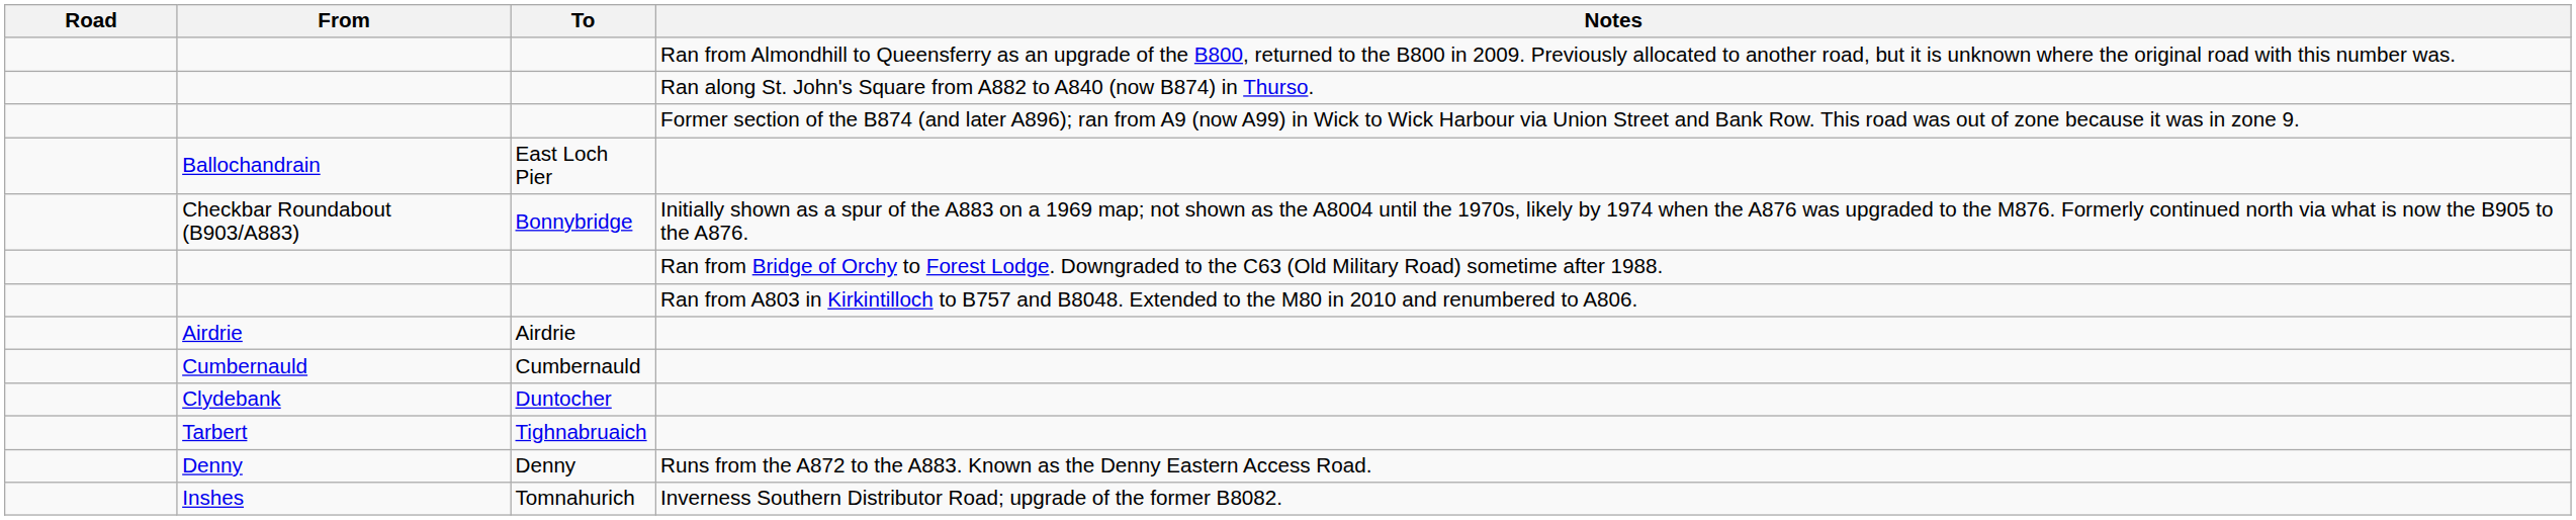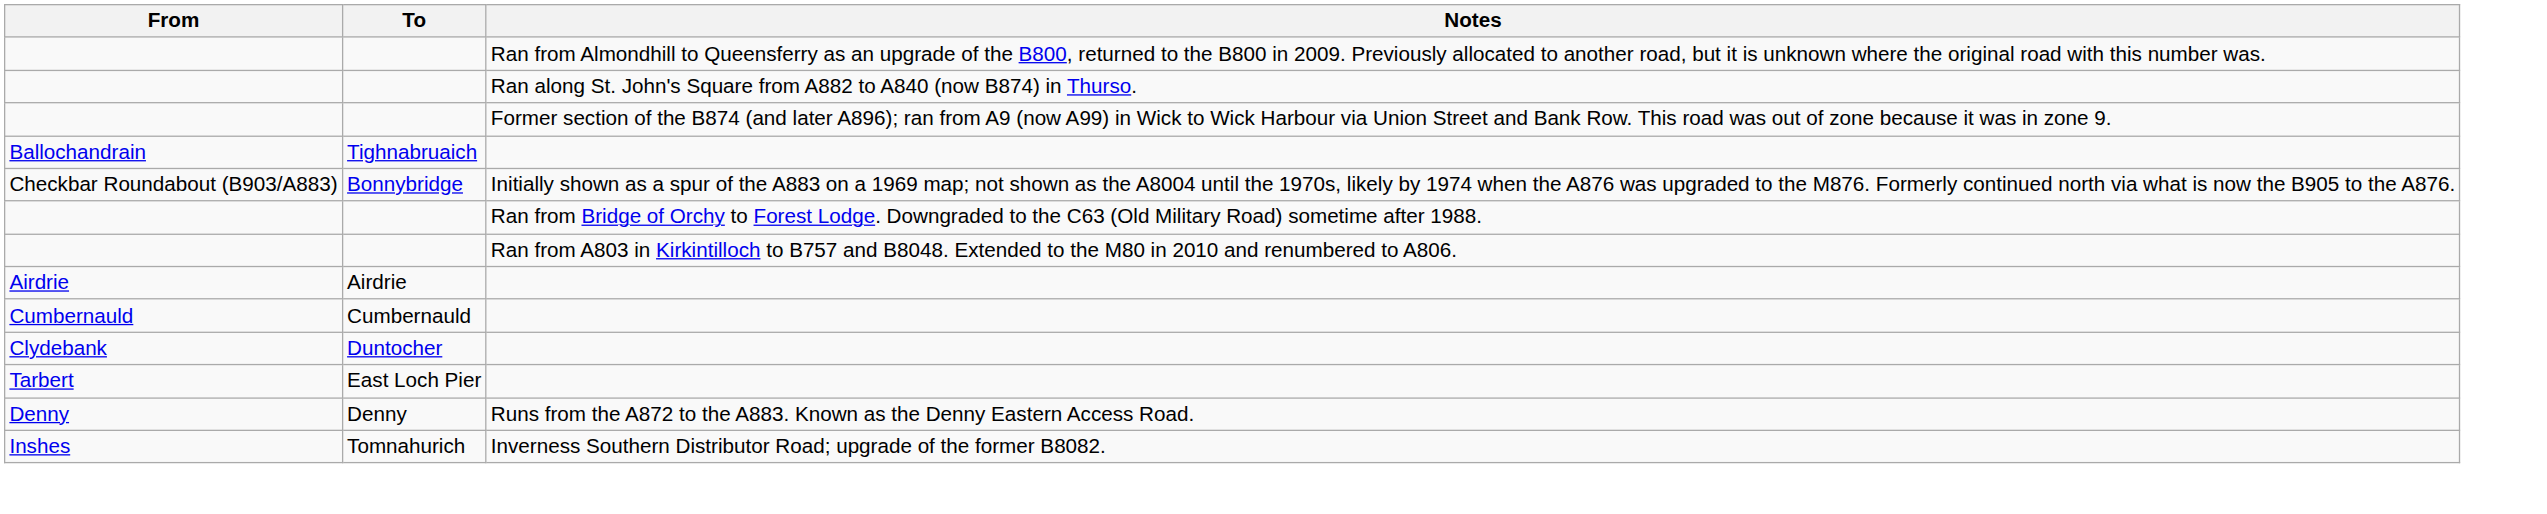- column: Road
Ballochandrain | To: East Loch Pier -> Tighnabruaich
Tarbert | To: Tighnabruaich -> East Loch Pier
